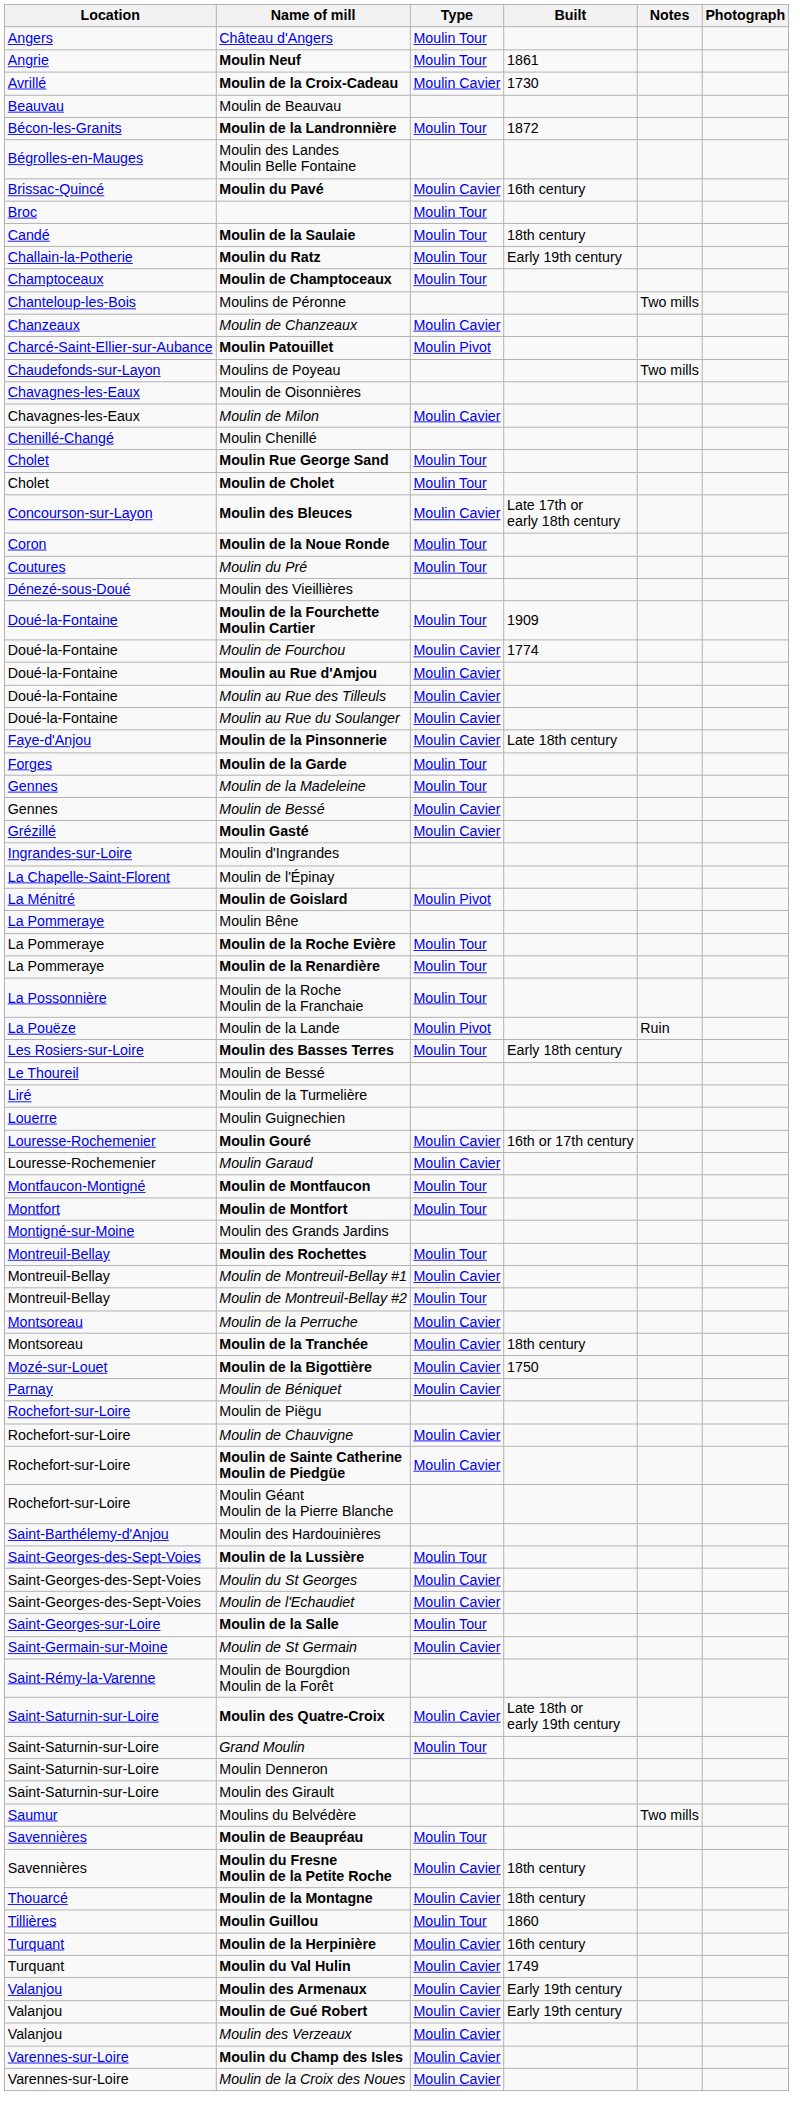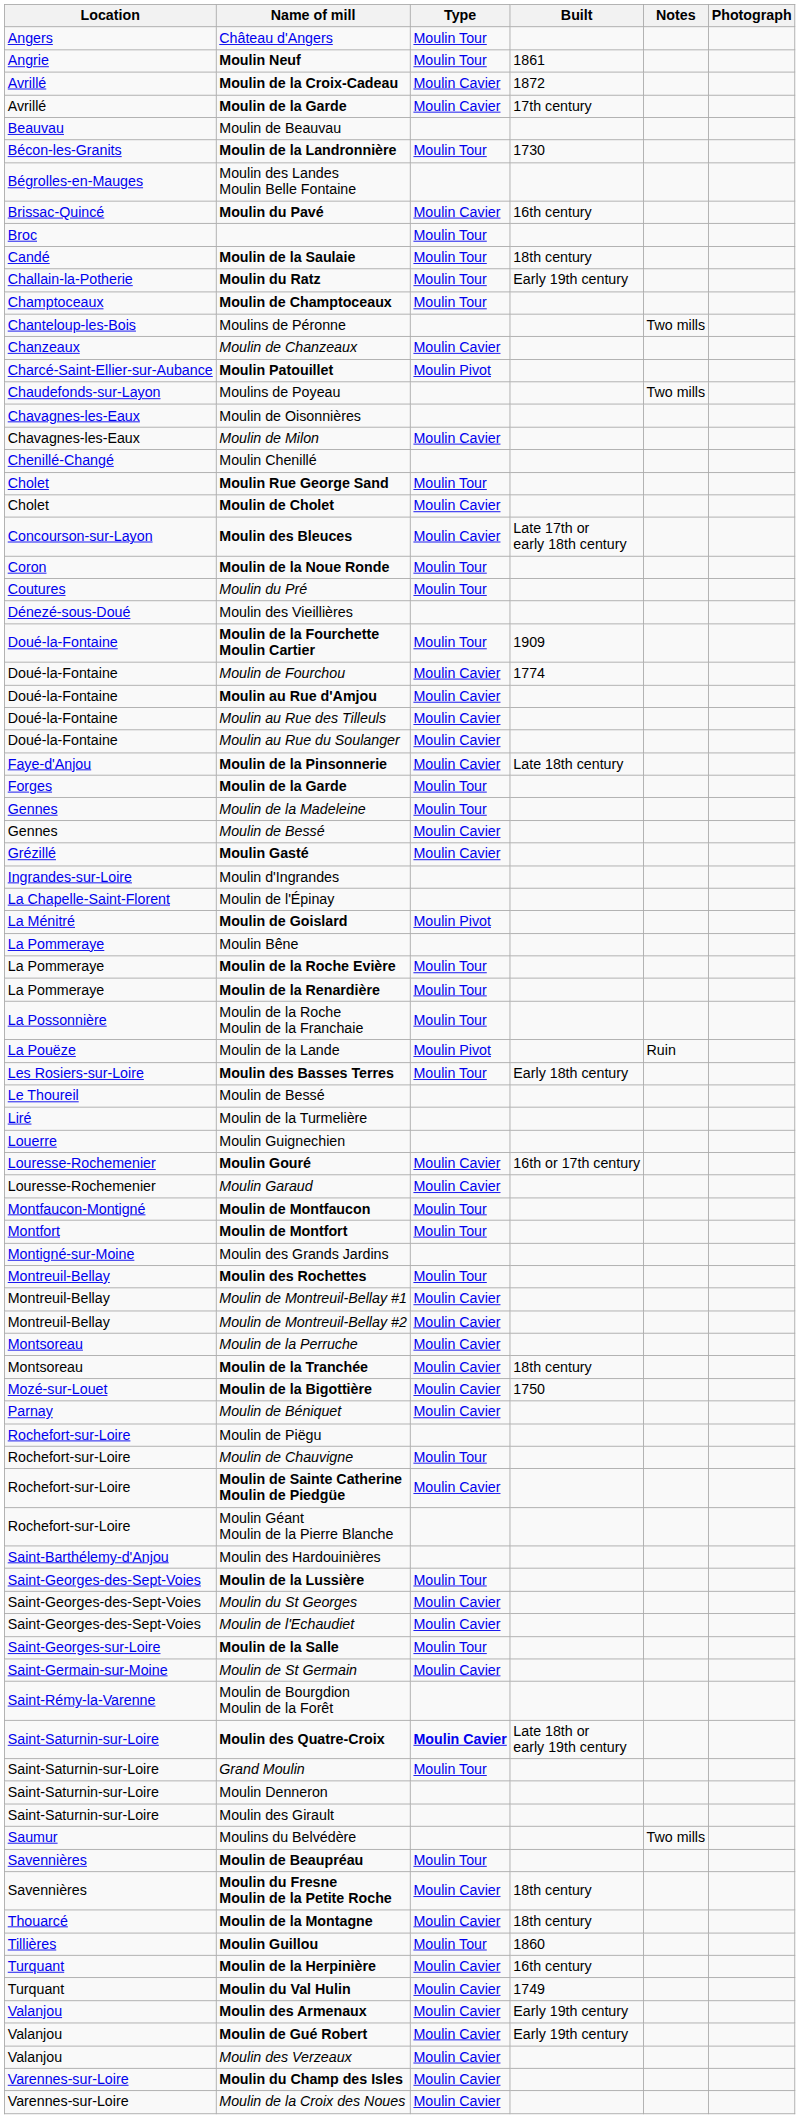Moulin de la Croix-Cadeau | Built: 1730 -> 1872
+ row: Avrillé | Moulin de la Garde | Moulin Cavier | 17th century
Moulin de la Landronnière | Built: 1872 -> 1730
Moulin de Cholet | Type: Moulin Tour -> Moulin Cavier
Moulin de Montreuil-Bellay #2 | Type: Moulin Tour -> Moulin Cavier
Moulin de Chauvigne | Type: Moulin Cavier -> Moulin Tour
Moulin des Quatre-Croix | Type: normal -> bold
